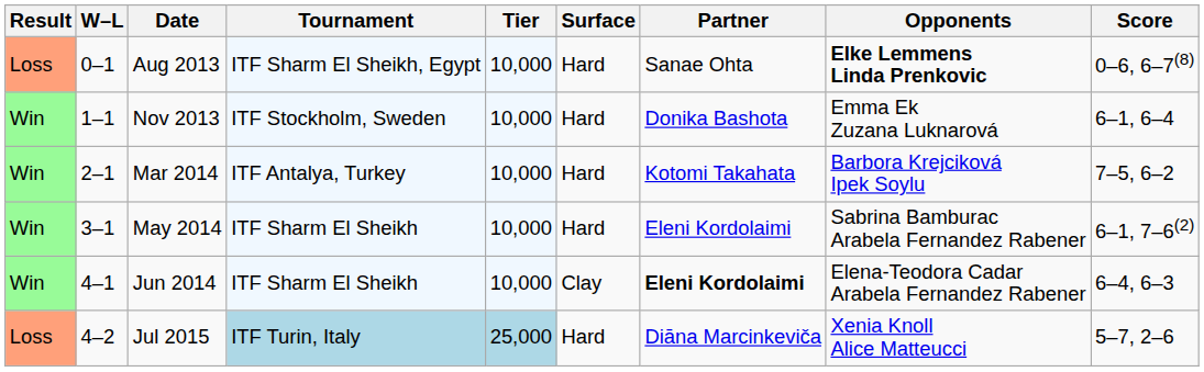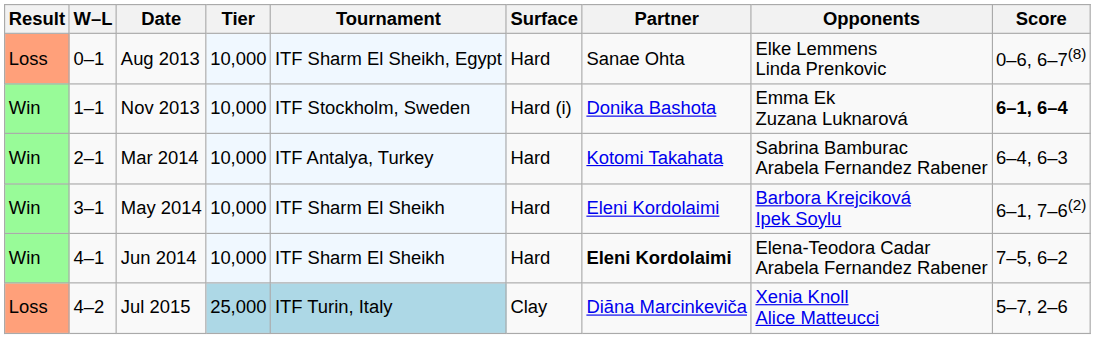columns swapped: Tournament <-> Tier
Aug 2013 | Opponents: bold -> normal
Nov 2013 | Surface: Hard -> Hard (i)
Nov 2013 | Score: normal -> bold
Mar 2014 | Opponents: Barbora Krejciková Ipek Soylu -> Sabrina Bamburac Arabela Fernandez Rabener
Mar 2014 | Score: 7–5, 6–2 -> 6–4, 6–3
May 2014 | Opponents: Sabrina Bamburac Arabela Fernandez Rabener -> Barbora Krejciková Ipek Soylu
Jun 2014 | Surface: Clay -> Hard
Jun 2014 | Score: 6–4, 6–3 -> 7–5, 6–2
Jul 2015 | Surface: Hard -> Clay
